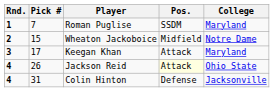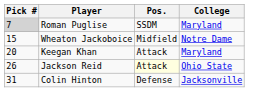- column: Rnd. | 1 | 2 | 3 | 4 | 4
Roman Puglise | Pick #: no background -> lightgrey background
Keegan Khan | Pick #: 17 -> 20
